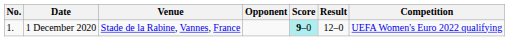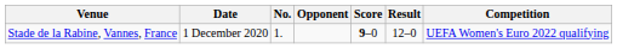columns swapped: No. <-> Venue
1 December 2020 | Score: paleturquoise background -> no background
